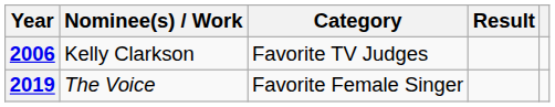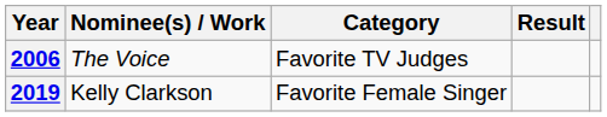2006 | Nominee(s) / Work: Kelly Clarkson -> The Voice
2019 | Nominee(s) / Work: The Voice -> Kelly Clarkson
